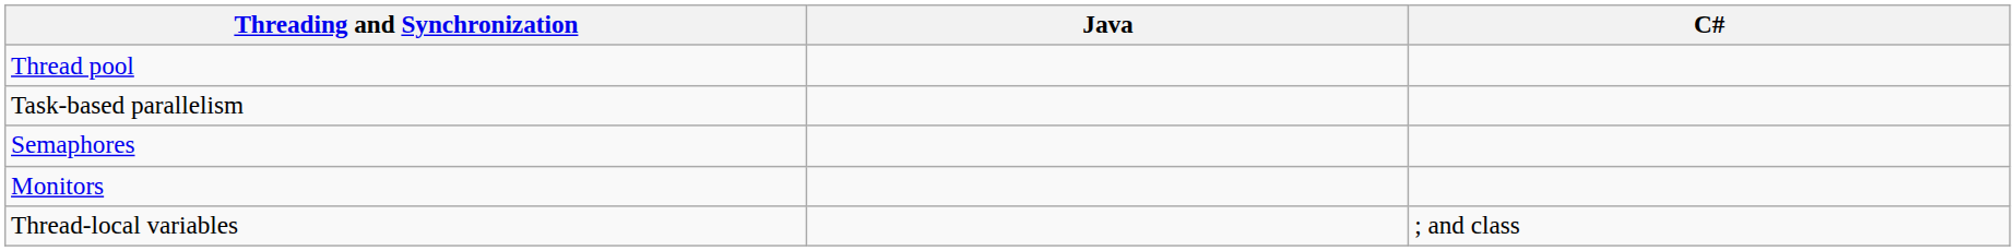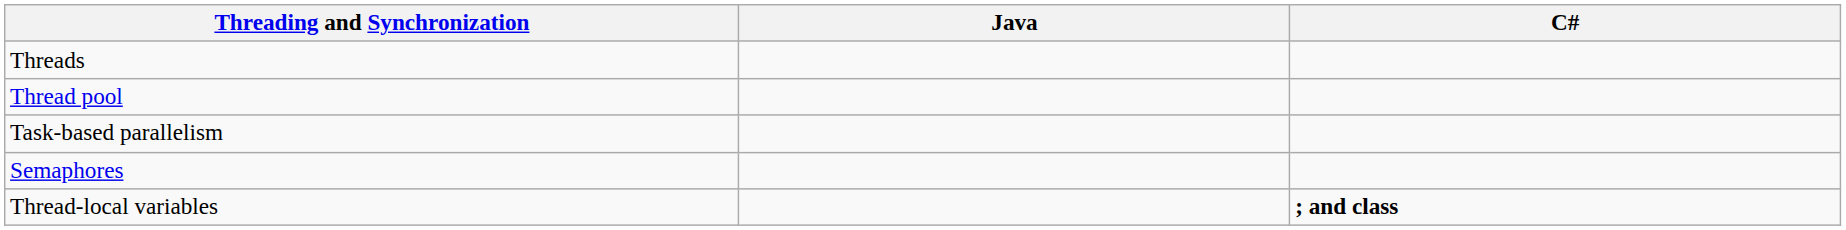+ row: Threads
- row: Monitors
Thread-local variables | C#: normal -> bold
